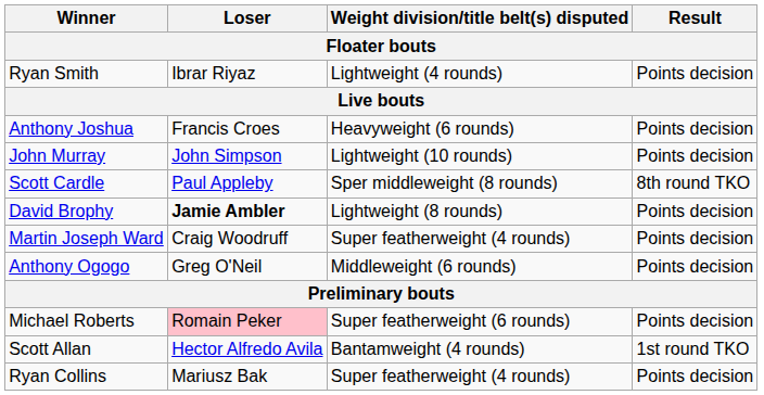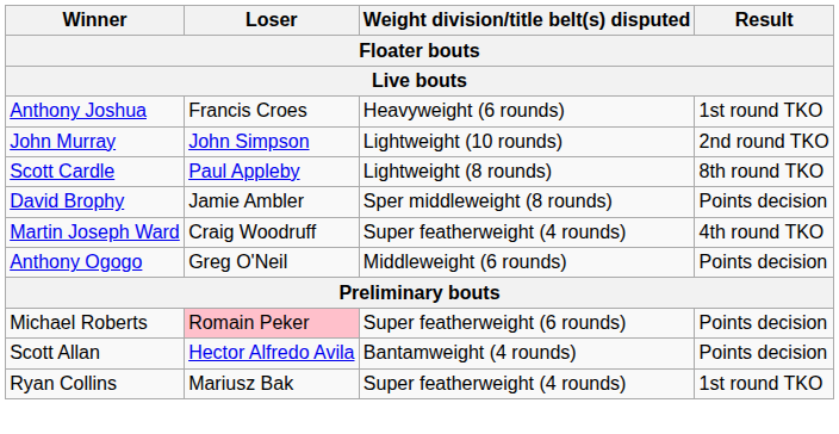- row: Ryan Smith | Ibrar Riyaz | Lightweight (4 rounds) | Points decision
Anthony Joshua | Result: Points decision -> 1st round TKO
John Murray | Result: Points decision -> 2nd round TKO
Scott Cardle | Weight division/title belt(s) disputed: Sper middleweight (8 rounds) -> Lightweight (8 rounds)
David Brophy | Loser: bold -> normal
David Brophy | Weight division/title belt(s) disputed: Lightweight (8 rounds) -> Sper middleweight (8 rounds)
Martin Joseph Ward | Result: Points decision -> 4th round TKO
Scott Allan | Result: 1st round TKO -> Points decision
Ryan Collins | Result: Points decision -> 1st round TKO
